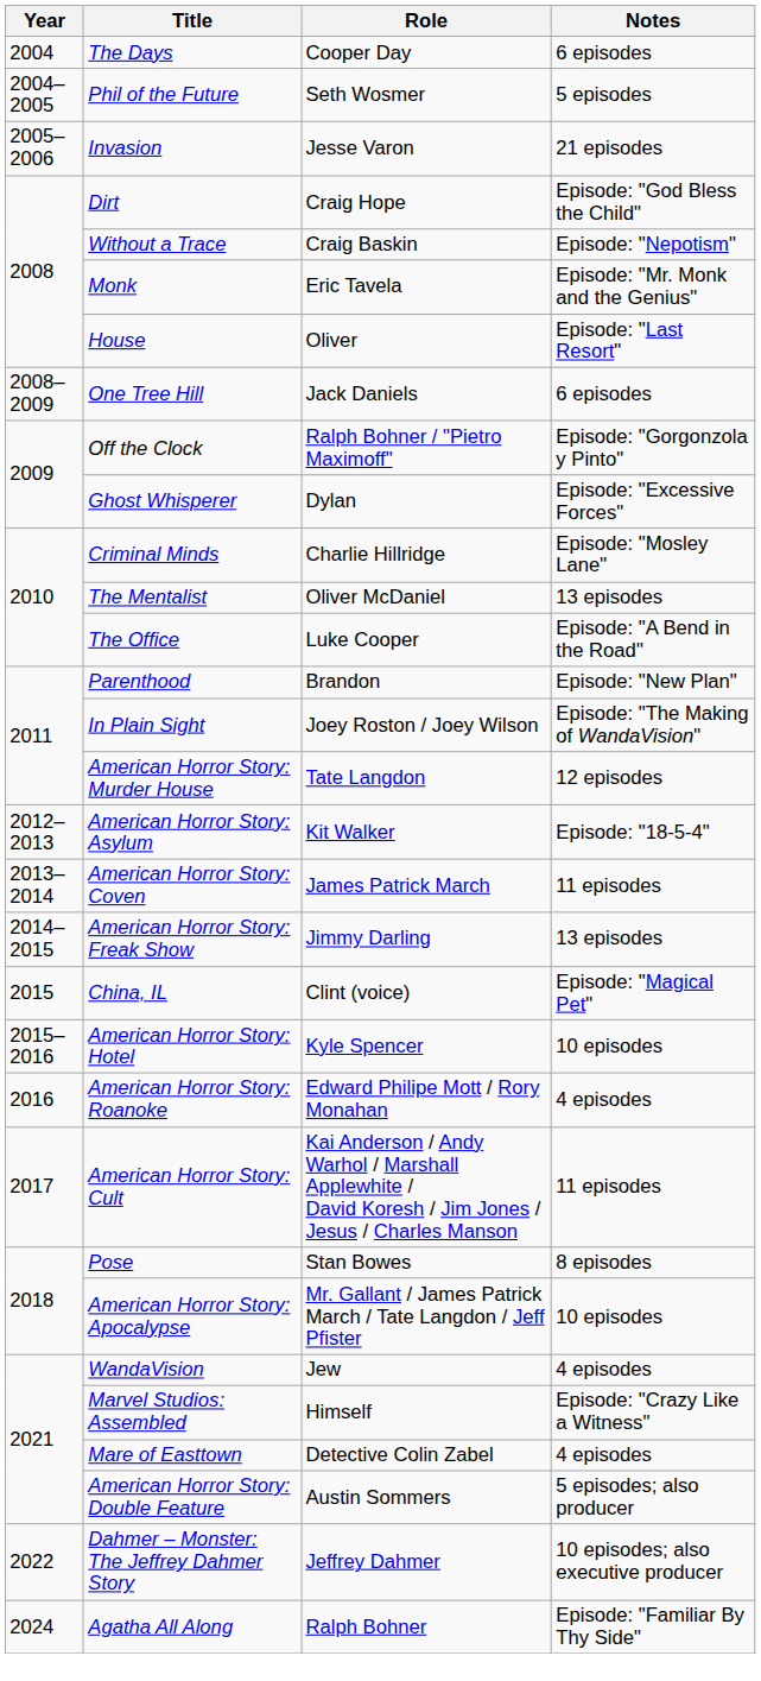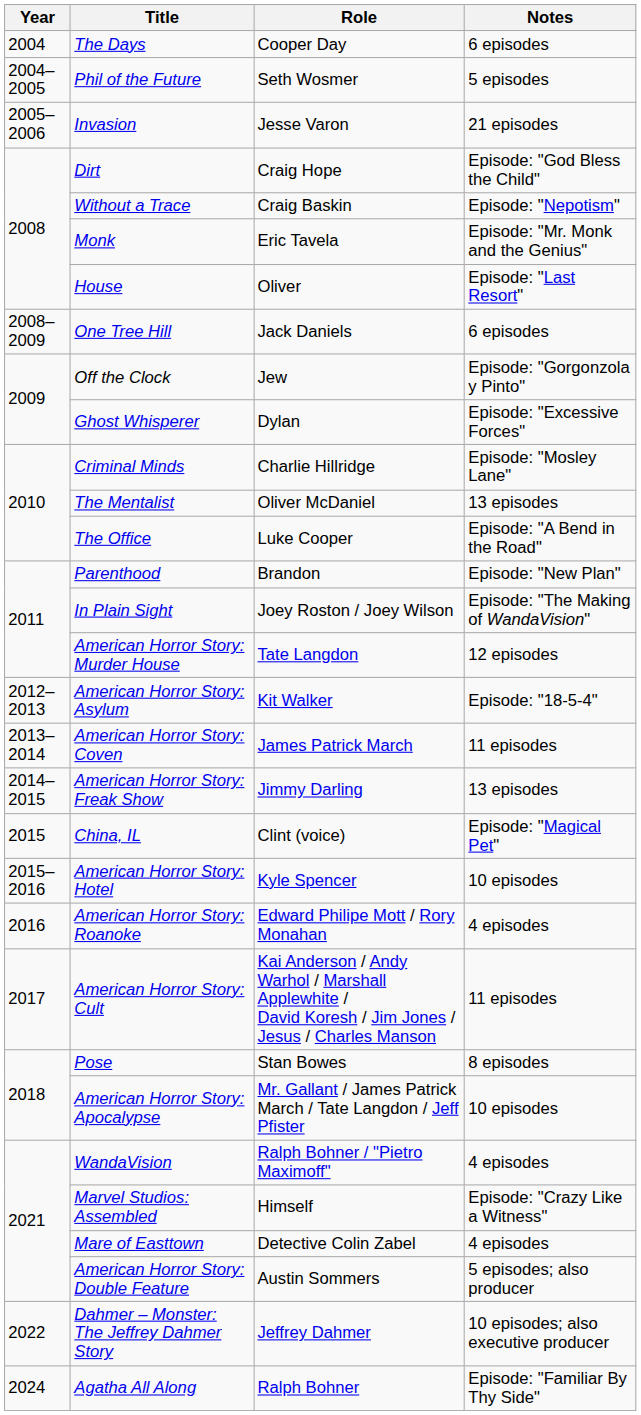Off the Clock | Role: Ralph Bohner / "Pietro Maximoff" -> Jew
WandaVision | Role: Jew -> Ralph Bohner / "Pietro Maximoff"
